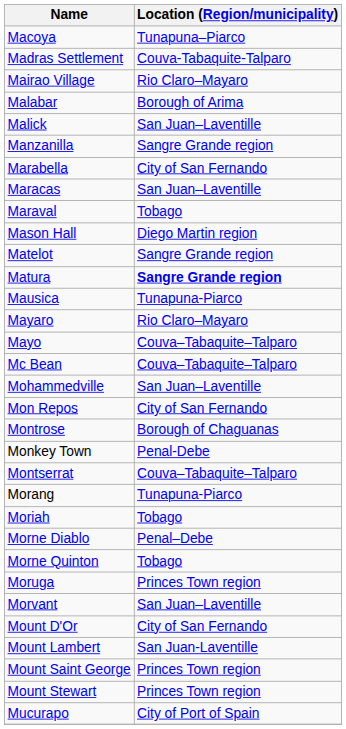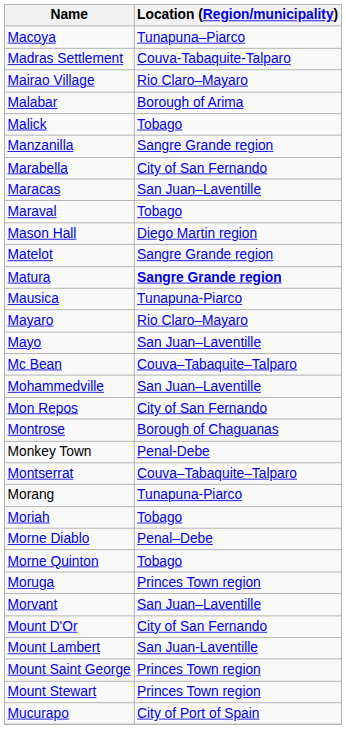Malick | Location (Region/municipality): San Juan–Laventille -> Tobago
Mayo | Location (Region/municipality): Couva–Tabaquite–Talparo -> San Juan–Laventille
